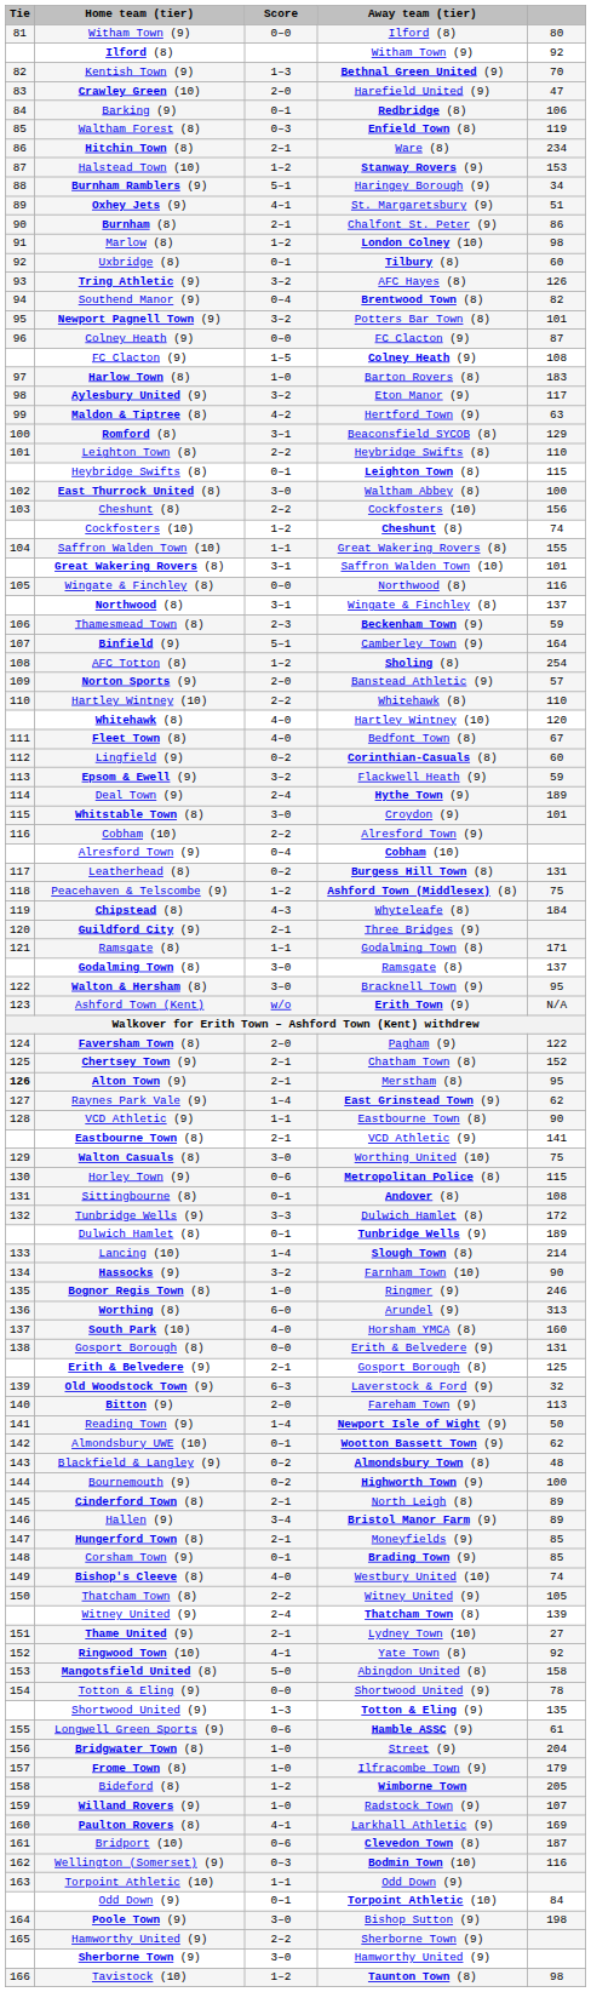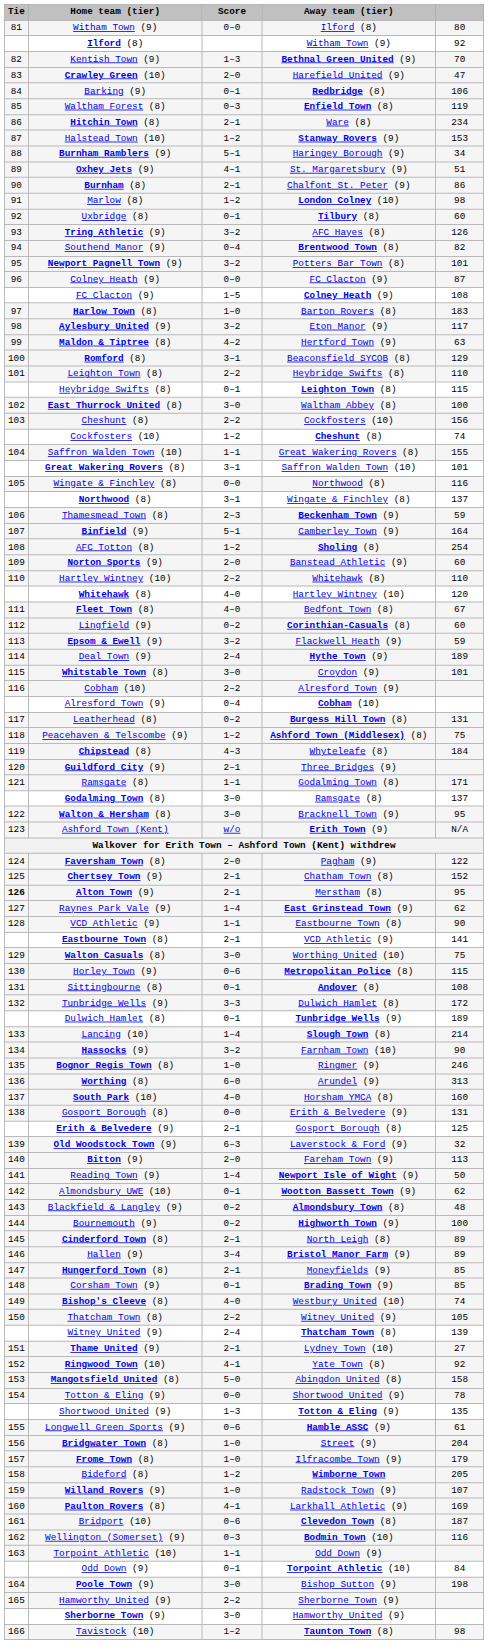Norton Sports (9) | column 5: 57 -> 60
